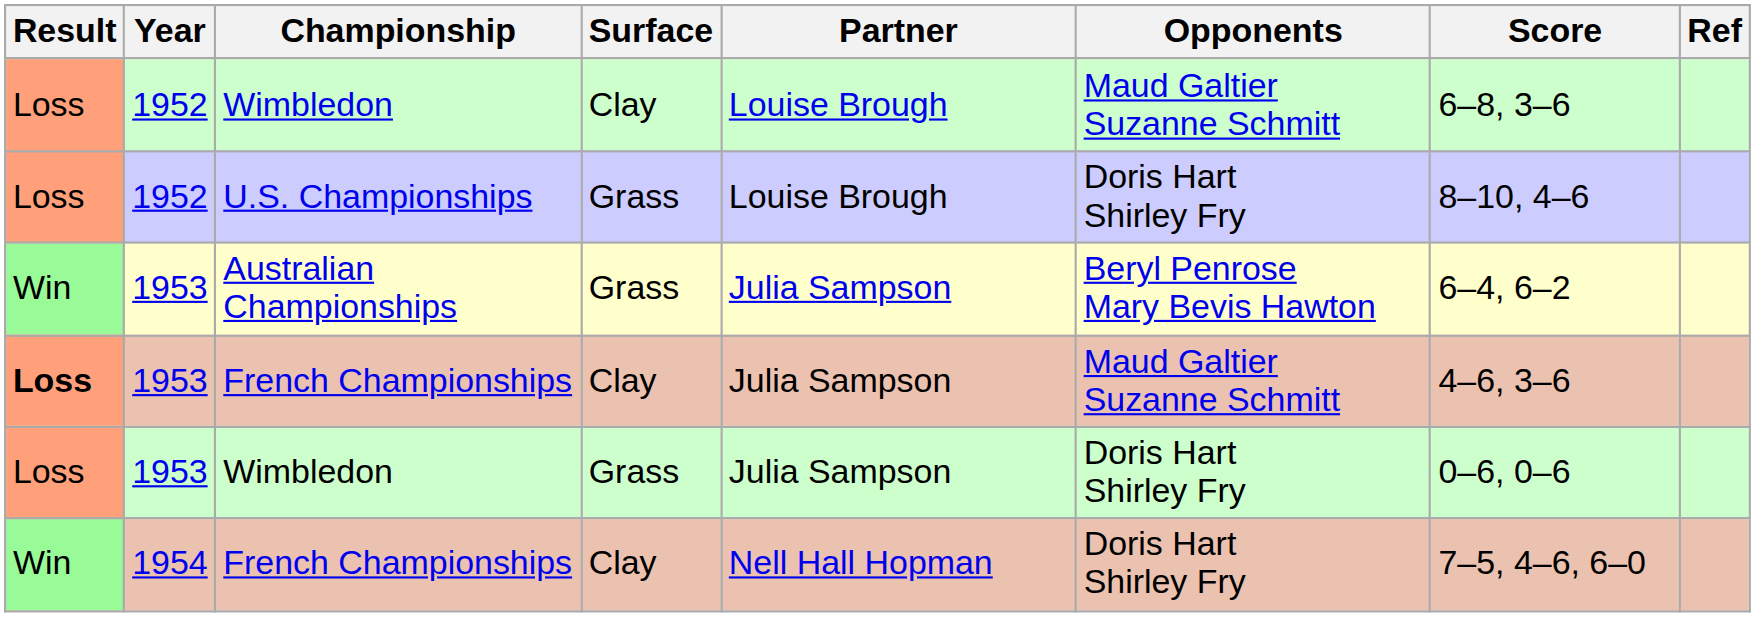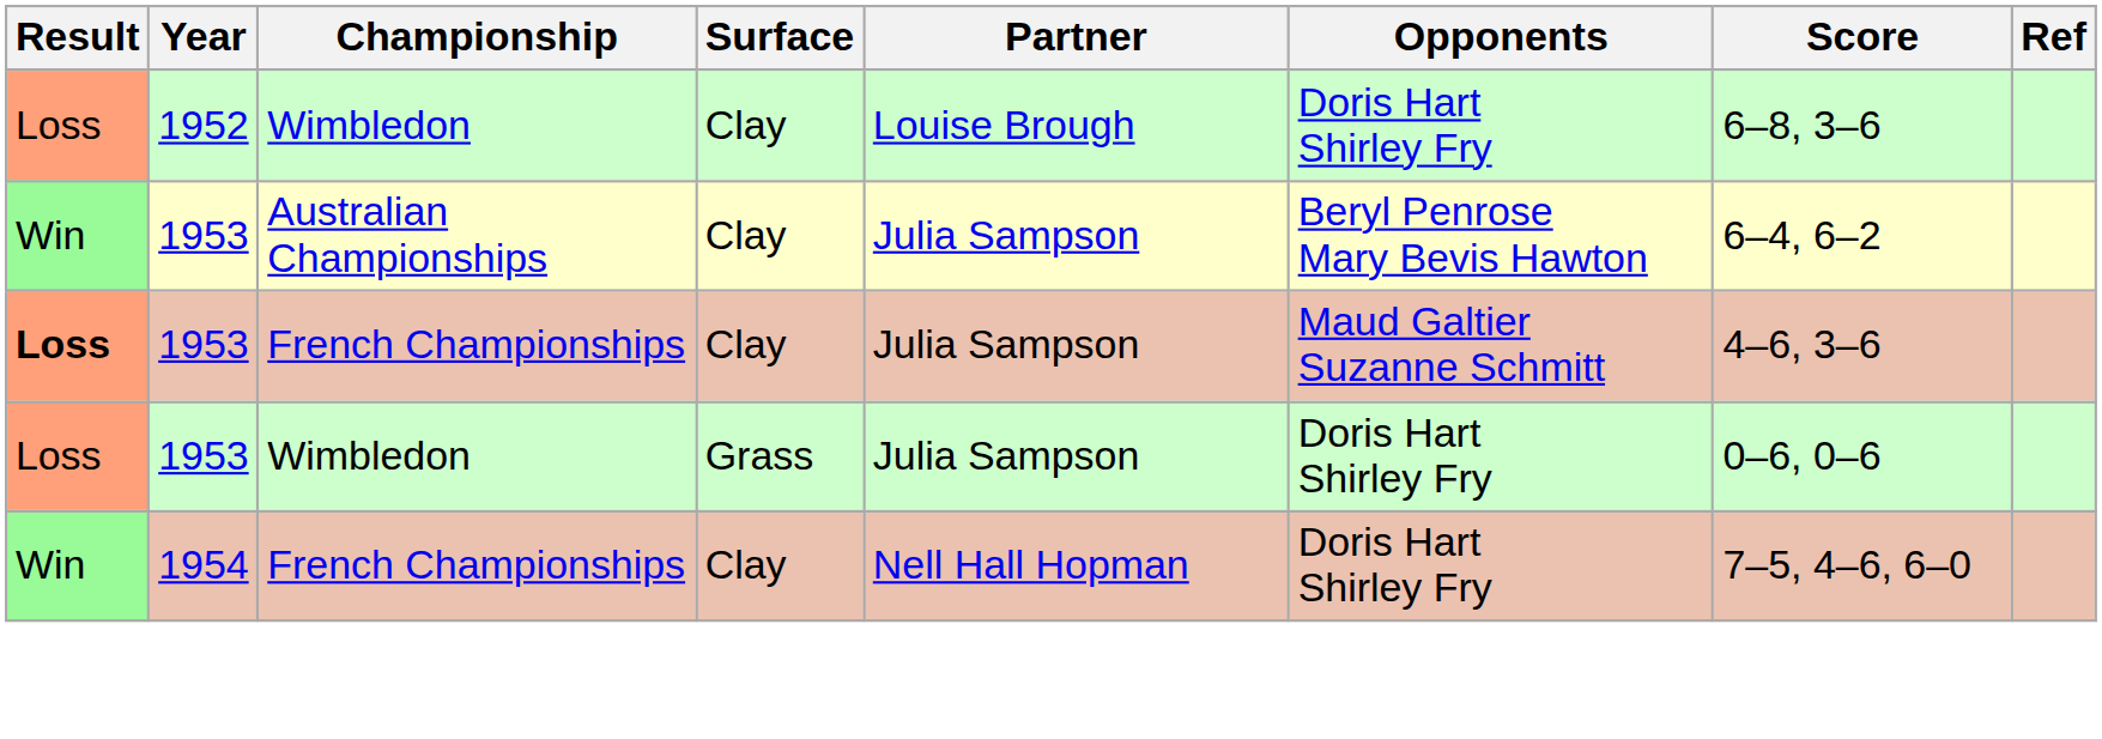1952 / Wimbledon | Opponents: Maud Galtier Suzanne Schmitt -> Doris Hart Shirley Fry
- row: Loss | 1952 | U.S. Championships | Grass | Louise Brough | Doris Hart Shirley Fry | 8–10, 4–6
Australian Championships | Surface: Grass -> Clay
